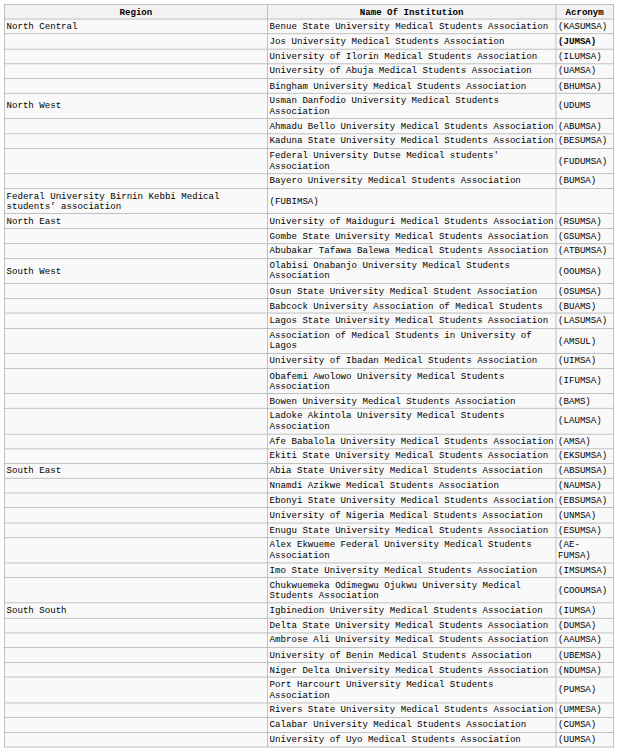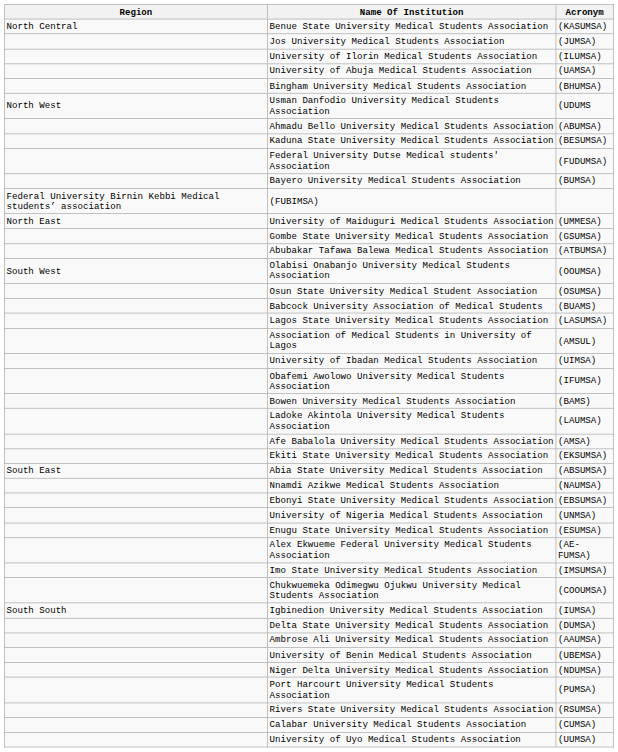Jos University Medical Students Association | Acronym: bold -> normal
University of Maiduguri Medical Students Association | Acronym: (RSUMSA) -> (UMMESA)
Rivers State University Medical Students Association | Acronym: (UMMESA) -> (RSUMSA)
